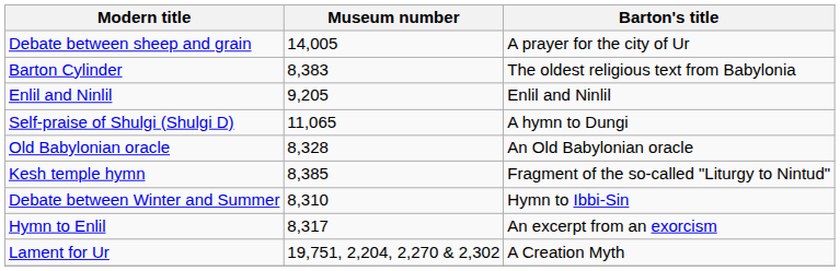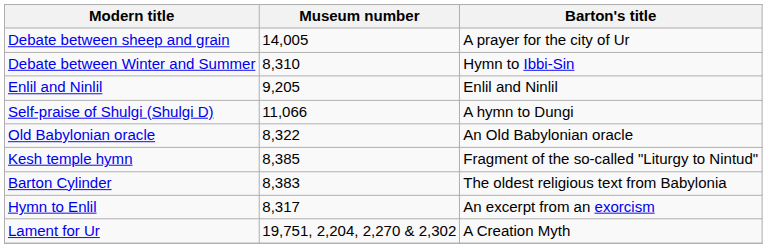rows swapped: Barton Cylinder <-> Debate between Winter and Summer
Self-praise of Shulgi (Shulgi D) | Museum number: 11,065 -> 11,066
Old Babylonian oracle | Museum number: 8,328 -> 8,322
